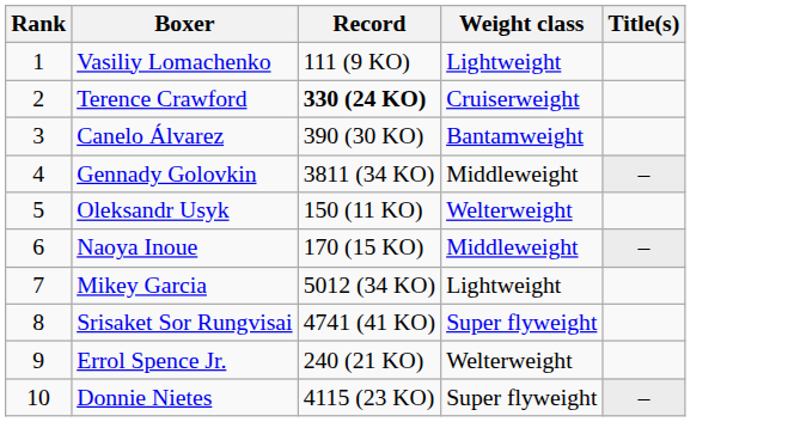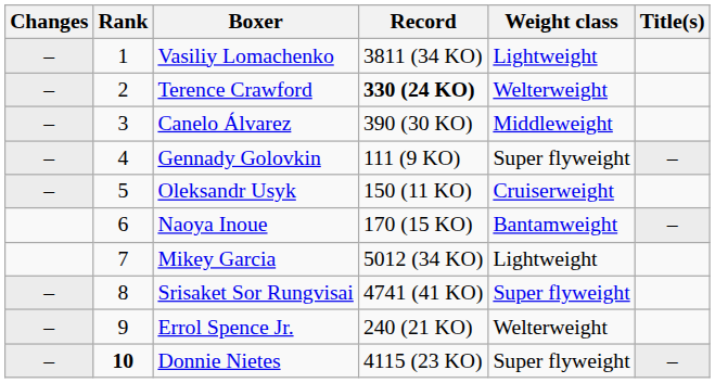+ column: Changes | – | – | – | – | – | – | – | –
Vasiliy Lomachenko | Record: 111 (9 KO) -> 3811 (34 KO)
Terence Crawford | Weight class: Cruiserweight -> Welterweight
Canelo Álvarez | Weight class: Bantamweight -> Middleweight
Gennady Golovkin | Record: 3811 (34 KO) -> 111 (9 KO)
Gennady Golovkin | Weight class: Middleweight -> Super flyweight
Oleksandr Usyk | Weight class: Welterweight -> Cruiserweight
Naoya Inoue | Weight class: Middleweight -> Bantamweight
Donnie Nietes | Rank: normal -> bold
